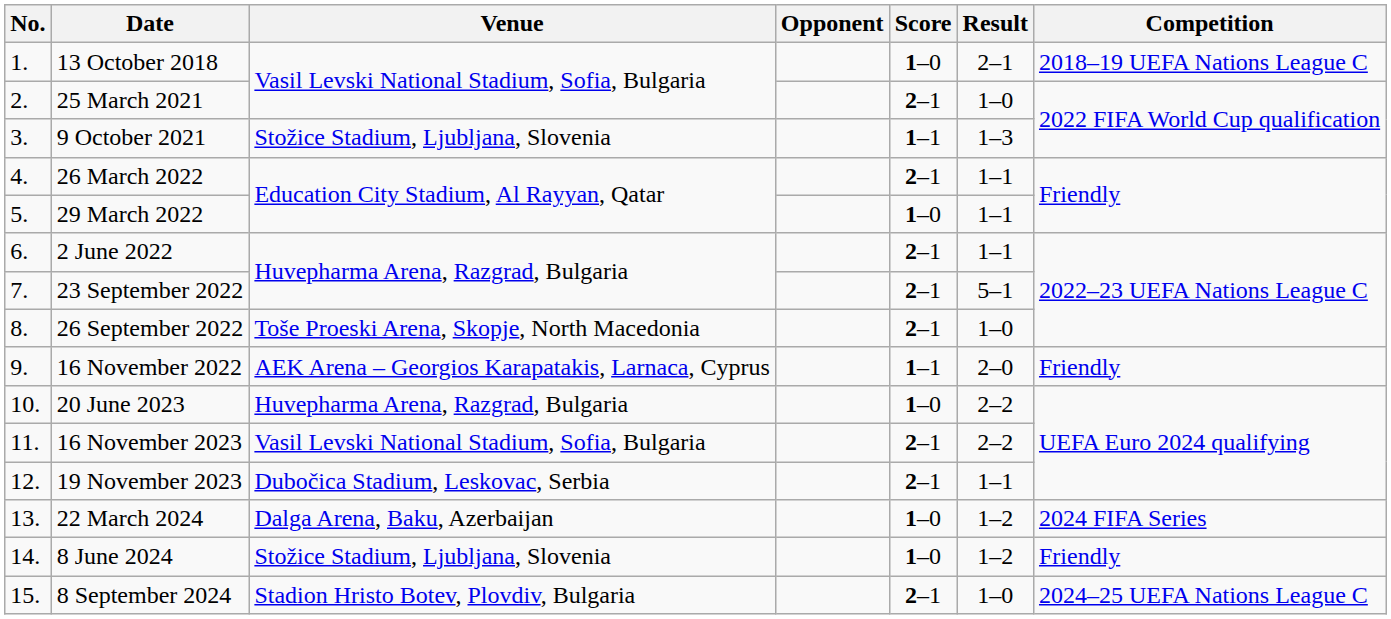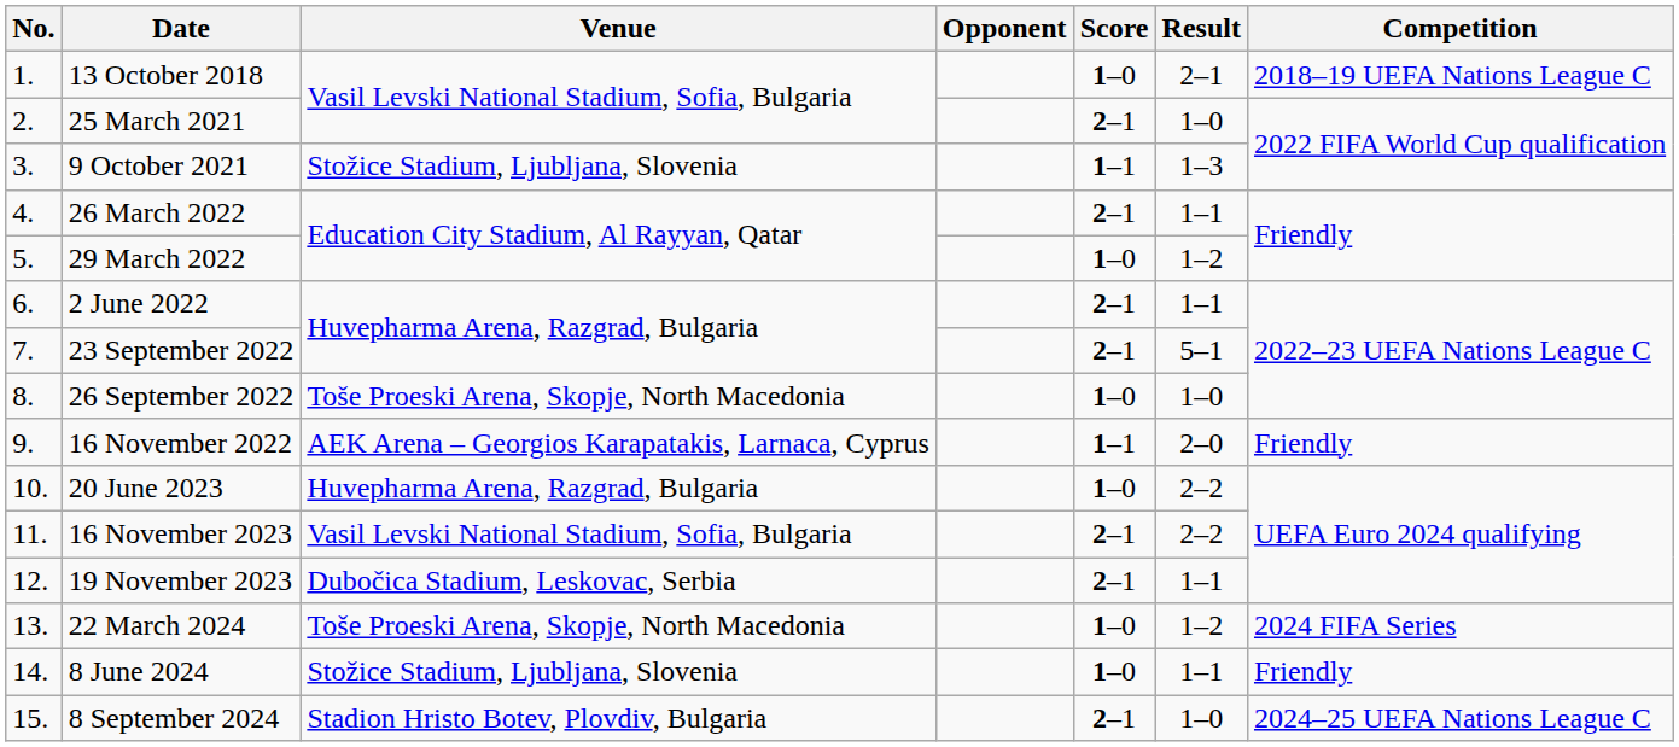29 March 2022 | Result: 1–1 -> 1–2
26 September 2022 | Score: 2–1 -> 1–0
22 March 2024 | Venue: Dalga Arena, Baku, Azerbaijan -> Toše Proeski Arena, Skopje, North Macedonia
8 June 2024 | Result: 1–2 -> 1–1
